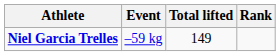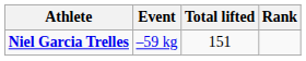Niel Garcia Trelles | Total lifted: 149 -> 151
